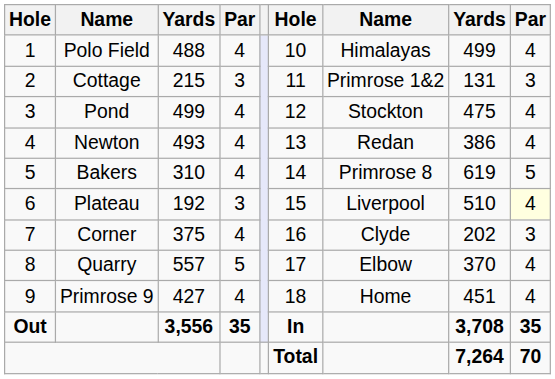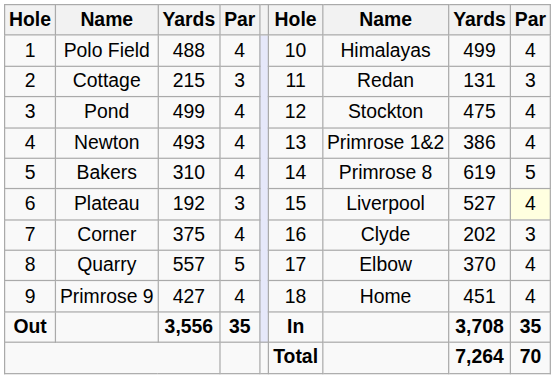Cottage | column 7: Primrose 1&2 -> Redan
Newton | column 7: Redan -> Primrose 1&2
Plateau | column 8: 510 -> 527
